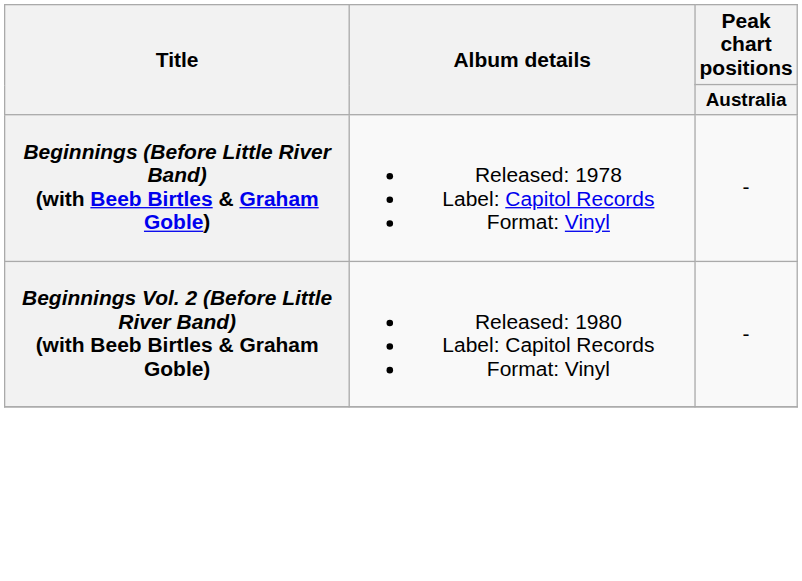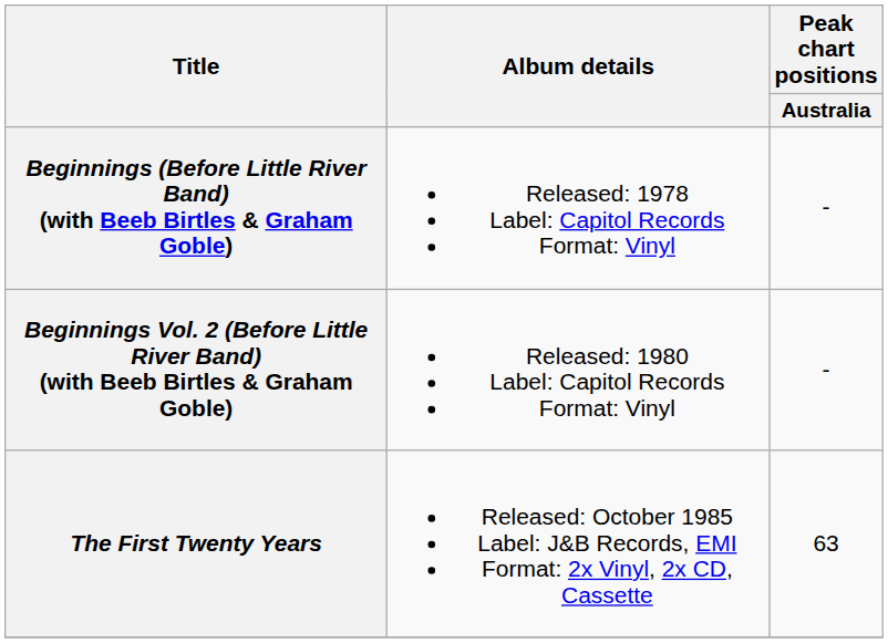+ row: The First Twenty Years | Released: October 1985 Label: J&B Records, EMI Format: 2x Vinyl, 2x CD, Cassette | 63
